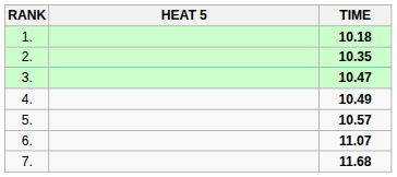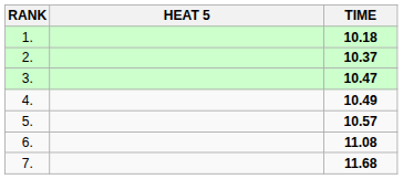2. | TIME: 10.35 -> 10.37
6. | TIME: 11.07 -> 11.08
